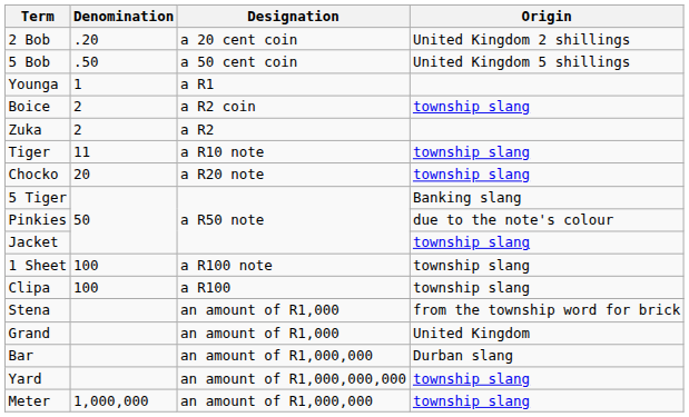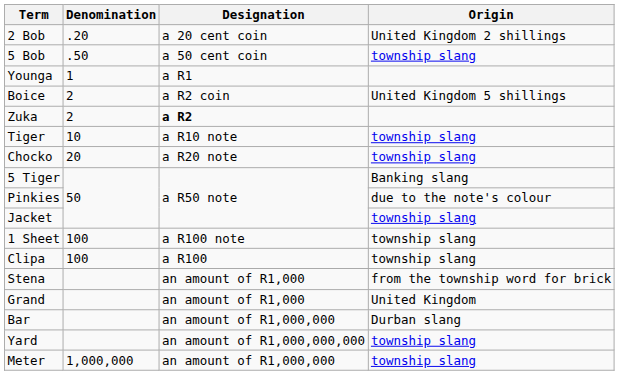5 Bob | Origin: United Kingdom 5 shillings -> township slang
Boice | Origin: township slang -> United Kingdom 5 shillings
Zuka | Designation: normal -> bold
Tiger | Denomination: 11 -> 10
